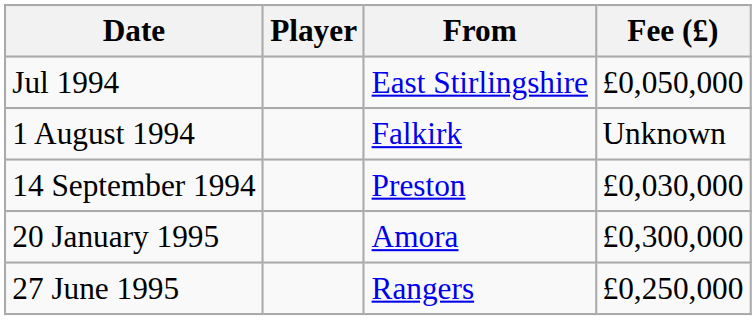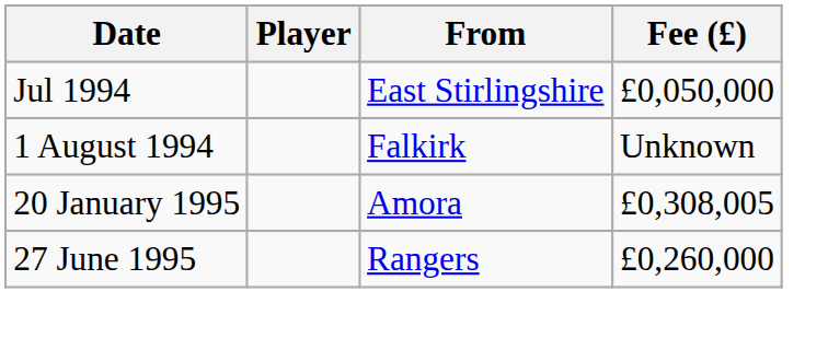- row: 14 September 1994 | Preston | £0,030,000
20 January 1995 | Fee (£): £0,300,000 -> £0,308,005
27 June 1995 | Fee (£): £0,250,000 -> £0,260,000
